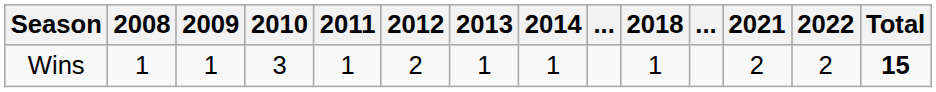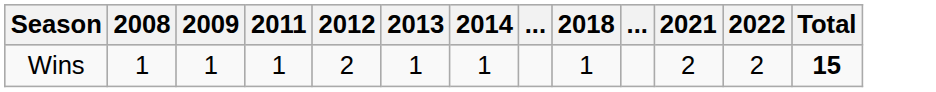- column: 2010 | 3
